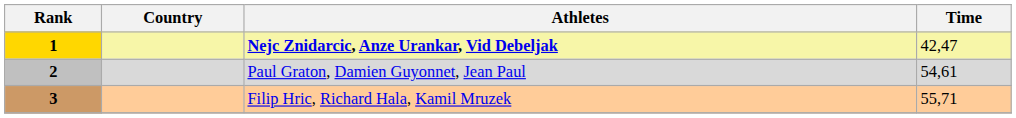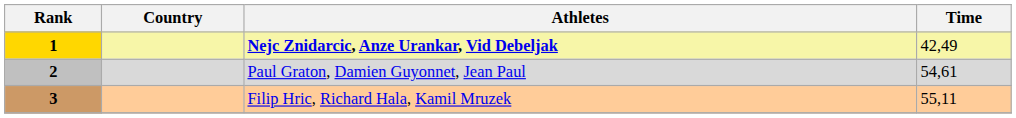1 | Time: 42,47 -> 42,49
3 | Time: 55,71 -> 55,11
